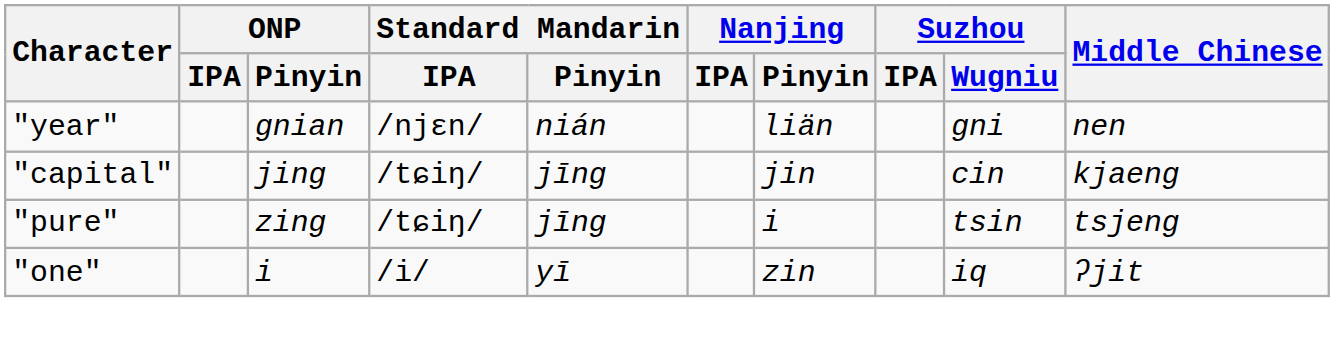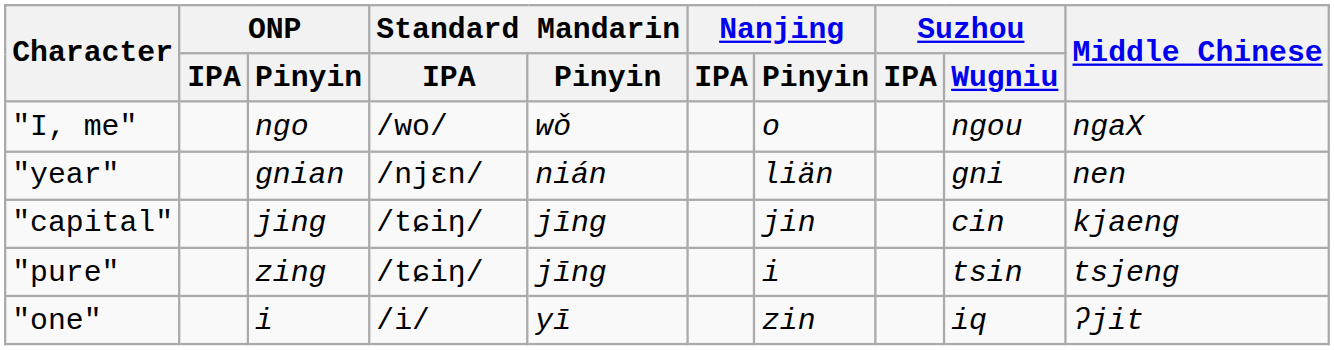+ row: "I, me" | ngo | /wo/ | wǒ | o | ngou | ngaX
